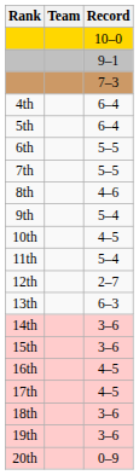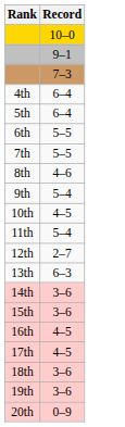- column: Team
